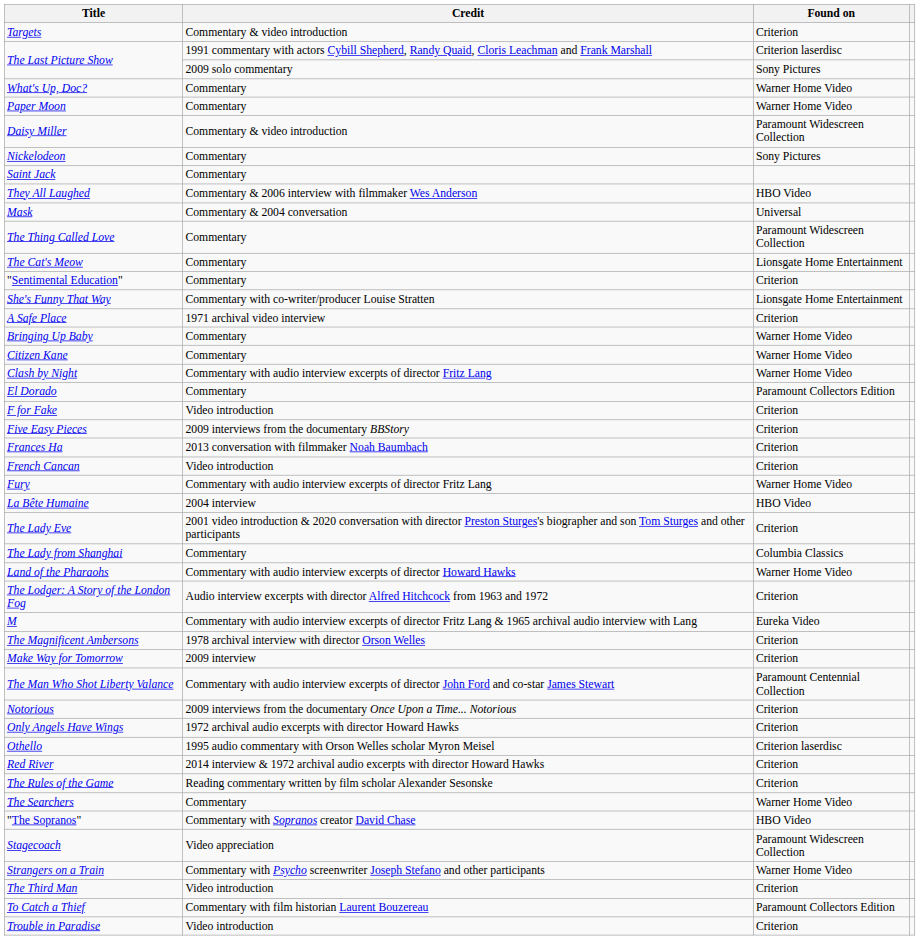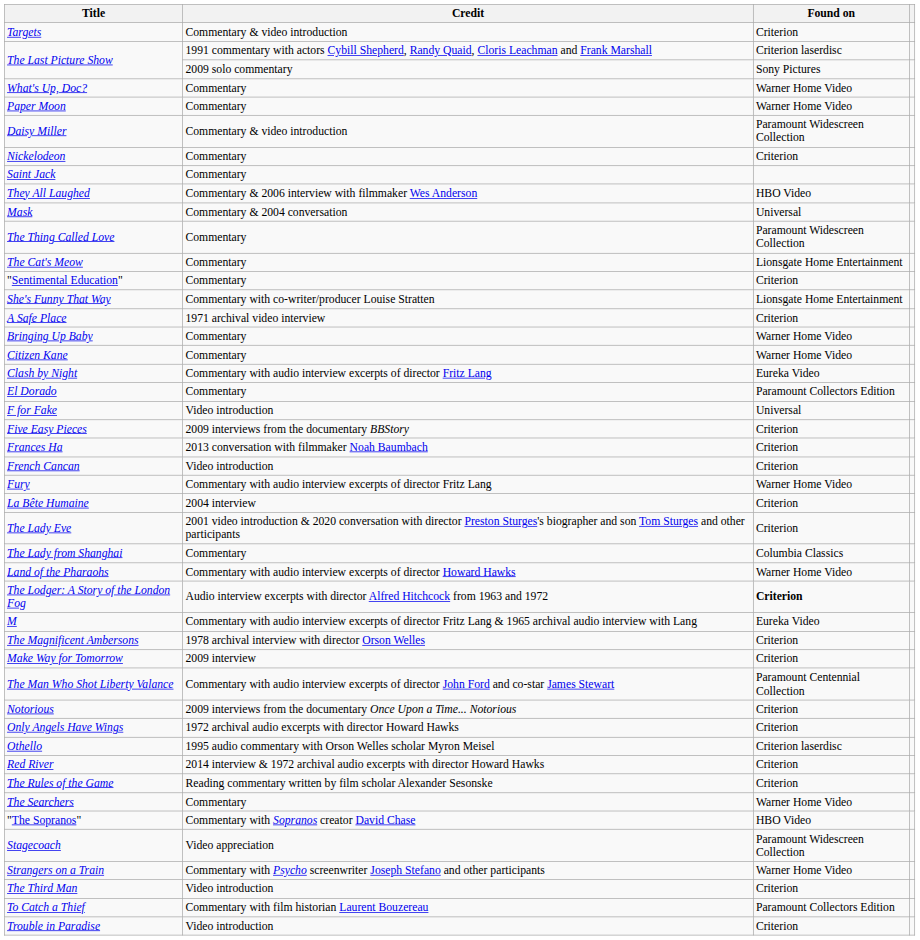Nickelodeon | Found on: Sony Pictures -> Criterion
Clash by Night | Found on: Warner Home Video -> Eureka Video
F for Fake | Found on: Criterion -> Universal
La Bête Humaine | Found on: HBO Video -> Criterion
The Lodger: A Story of the London Fog | Found on: normal -> bold
